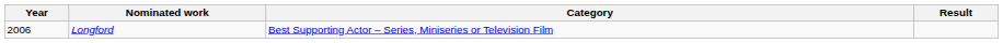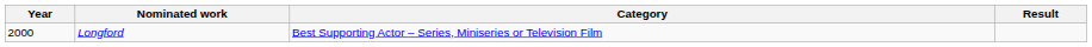Longford | Year: 2006 -> 2000
